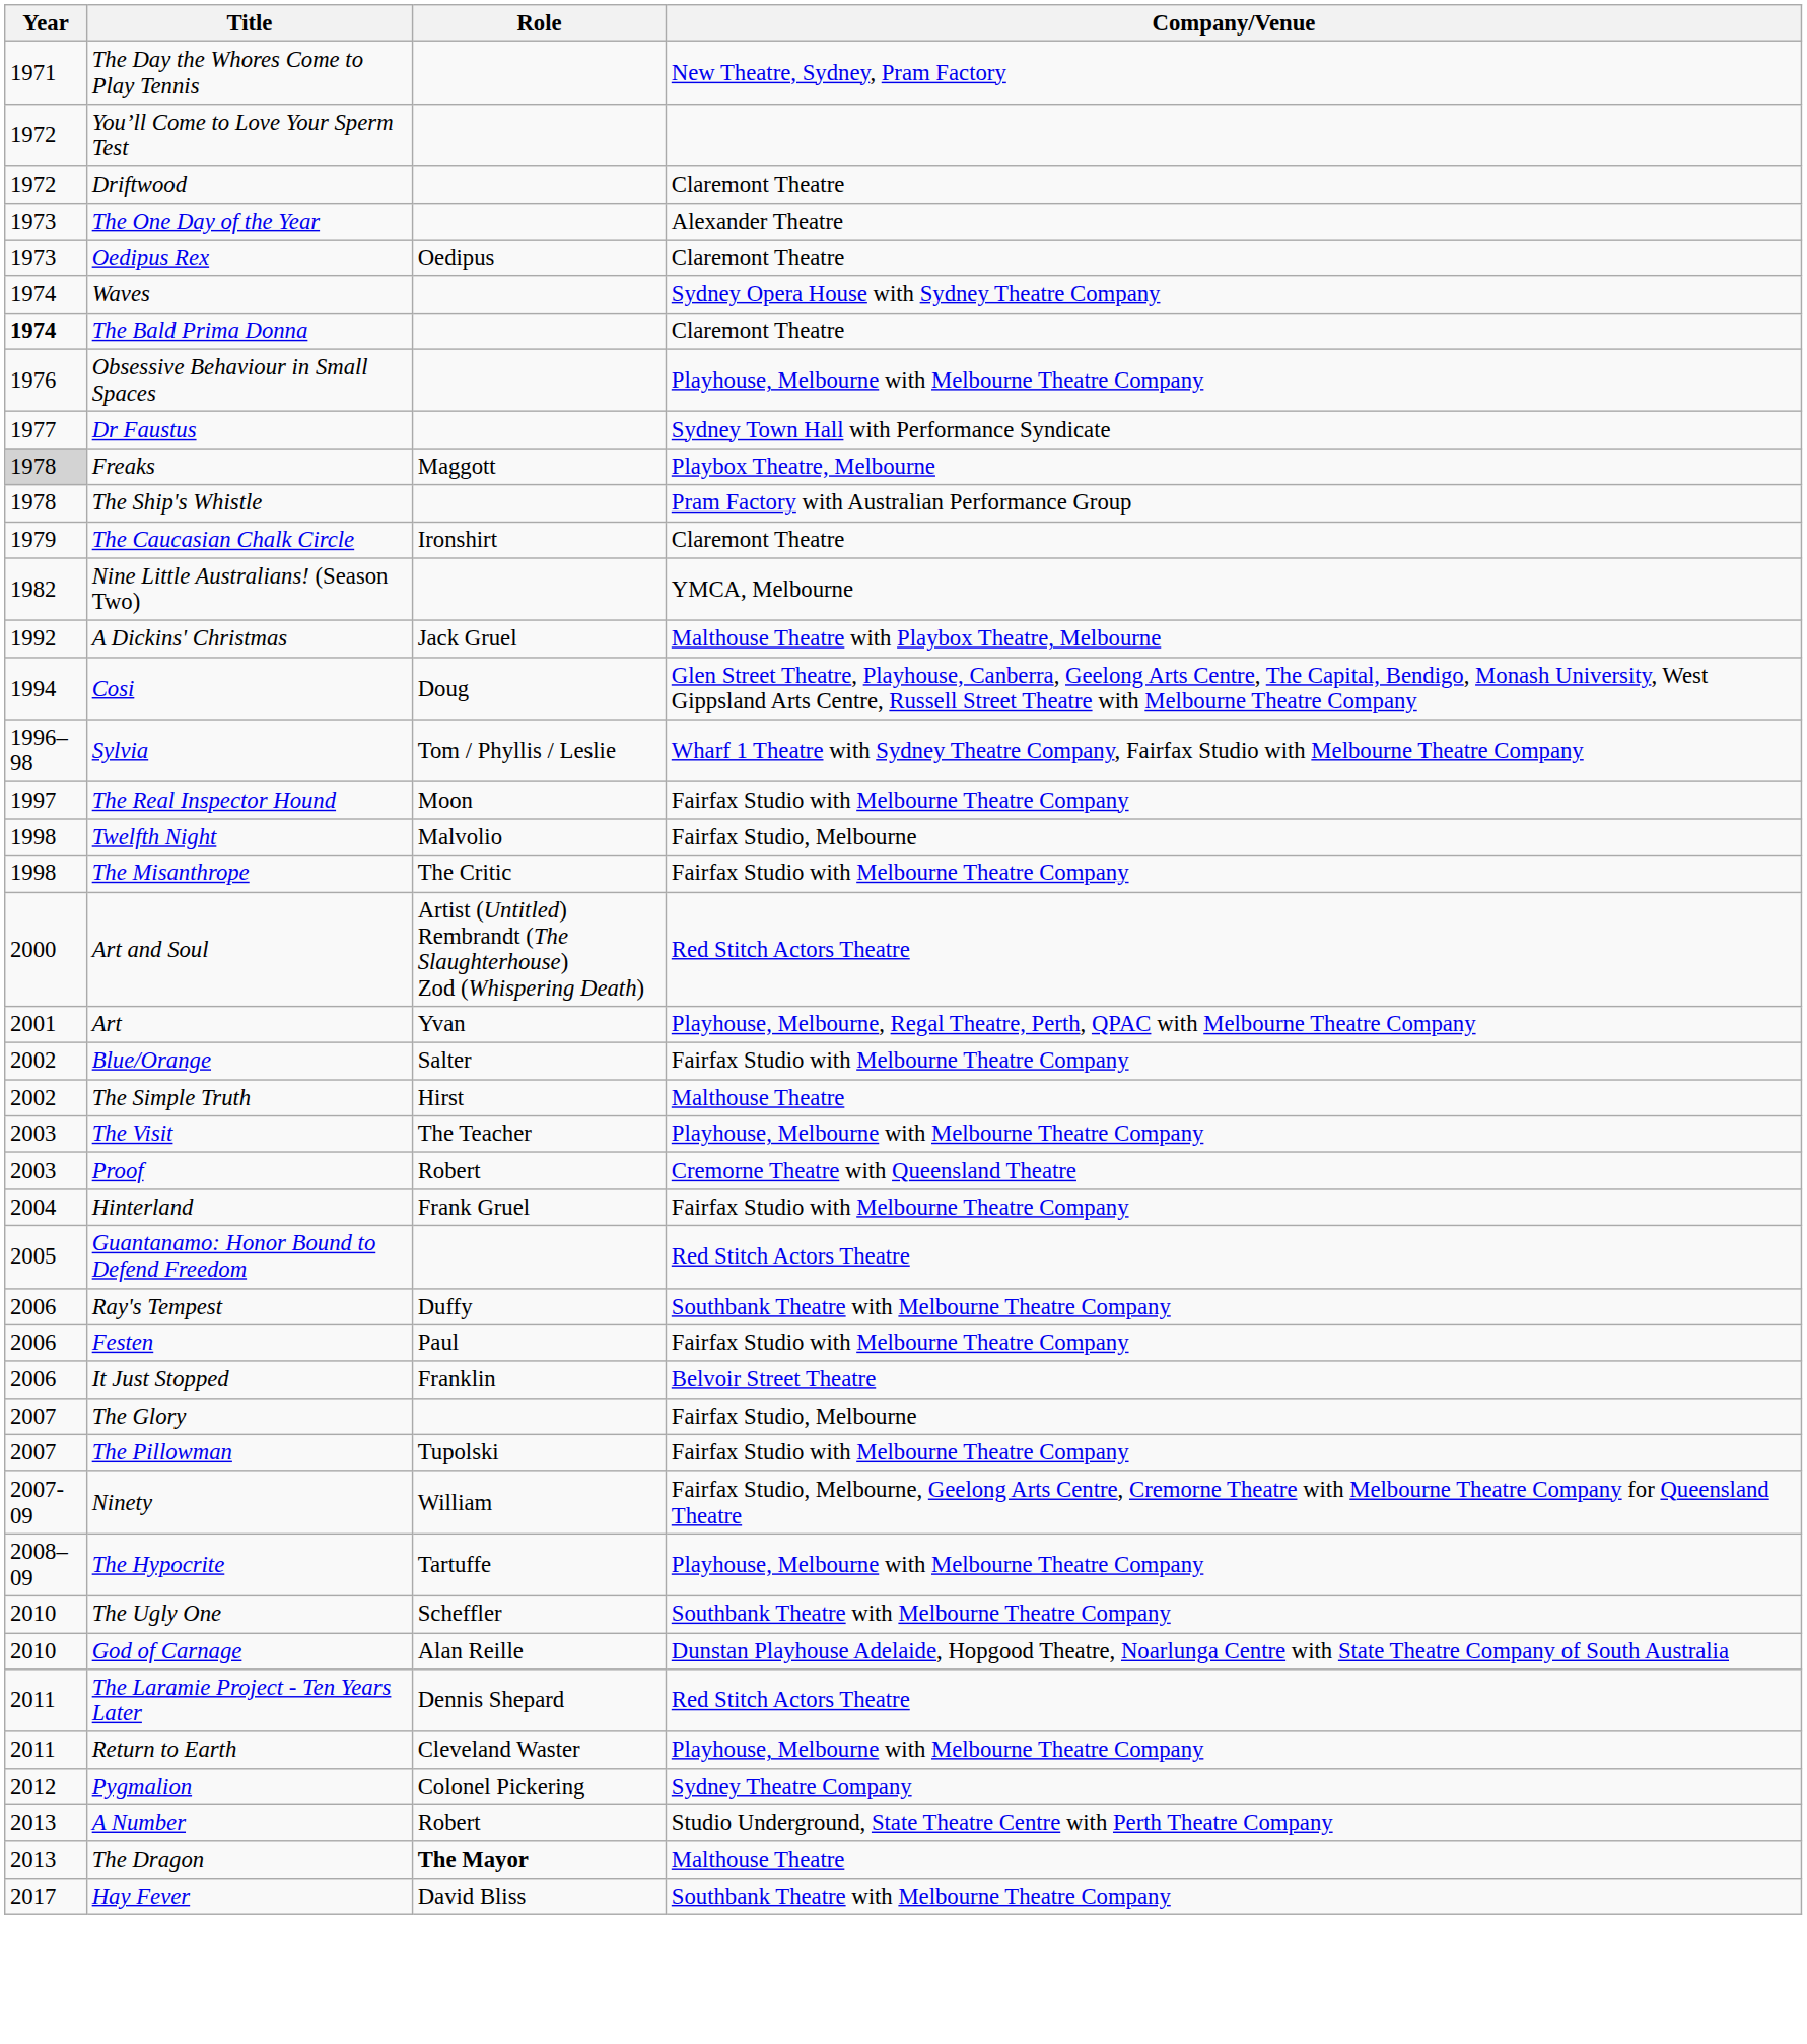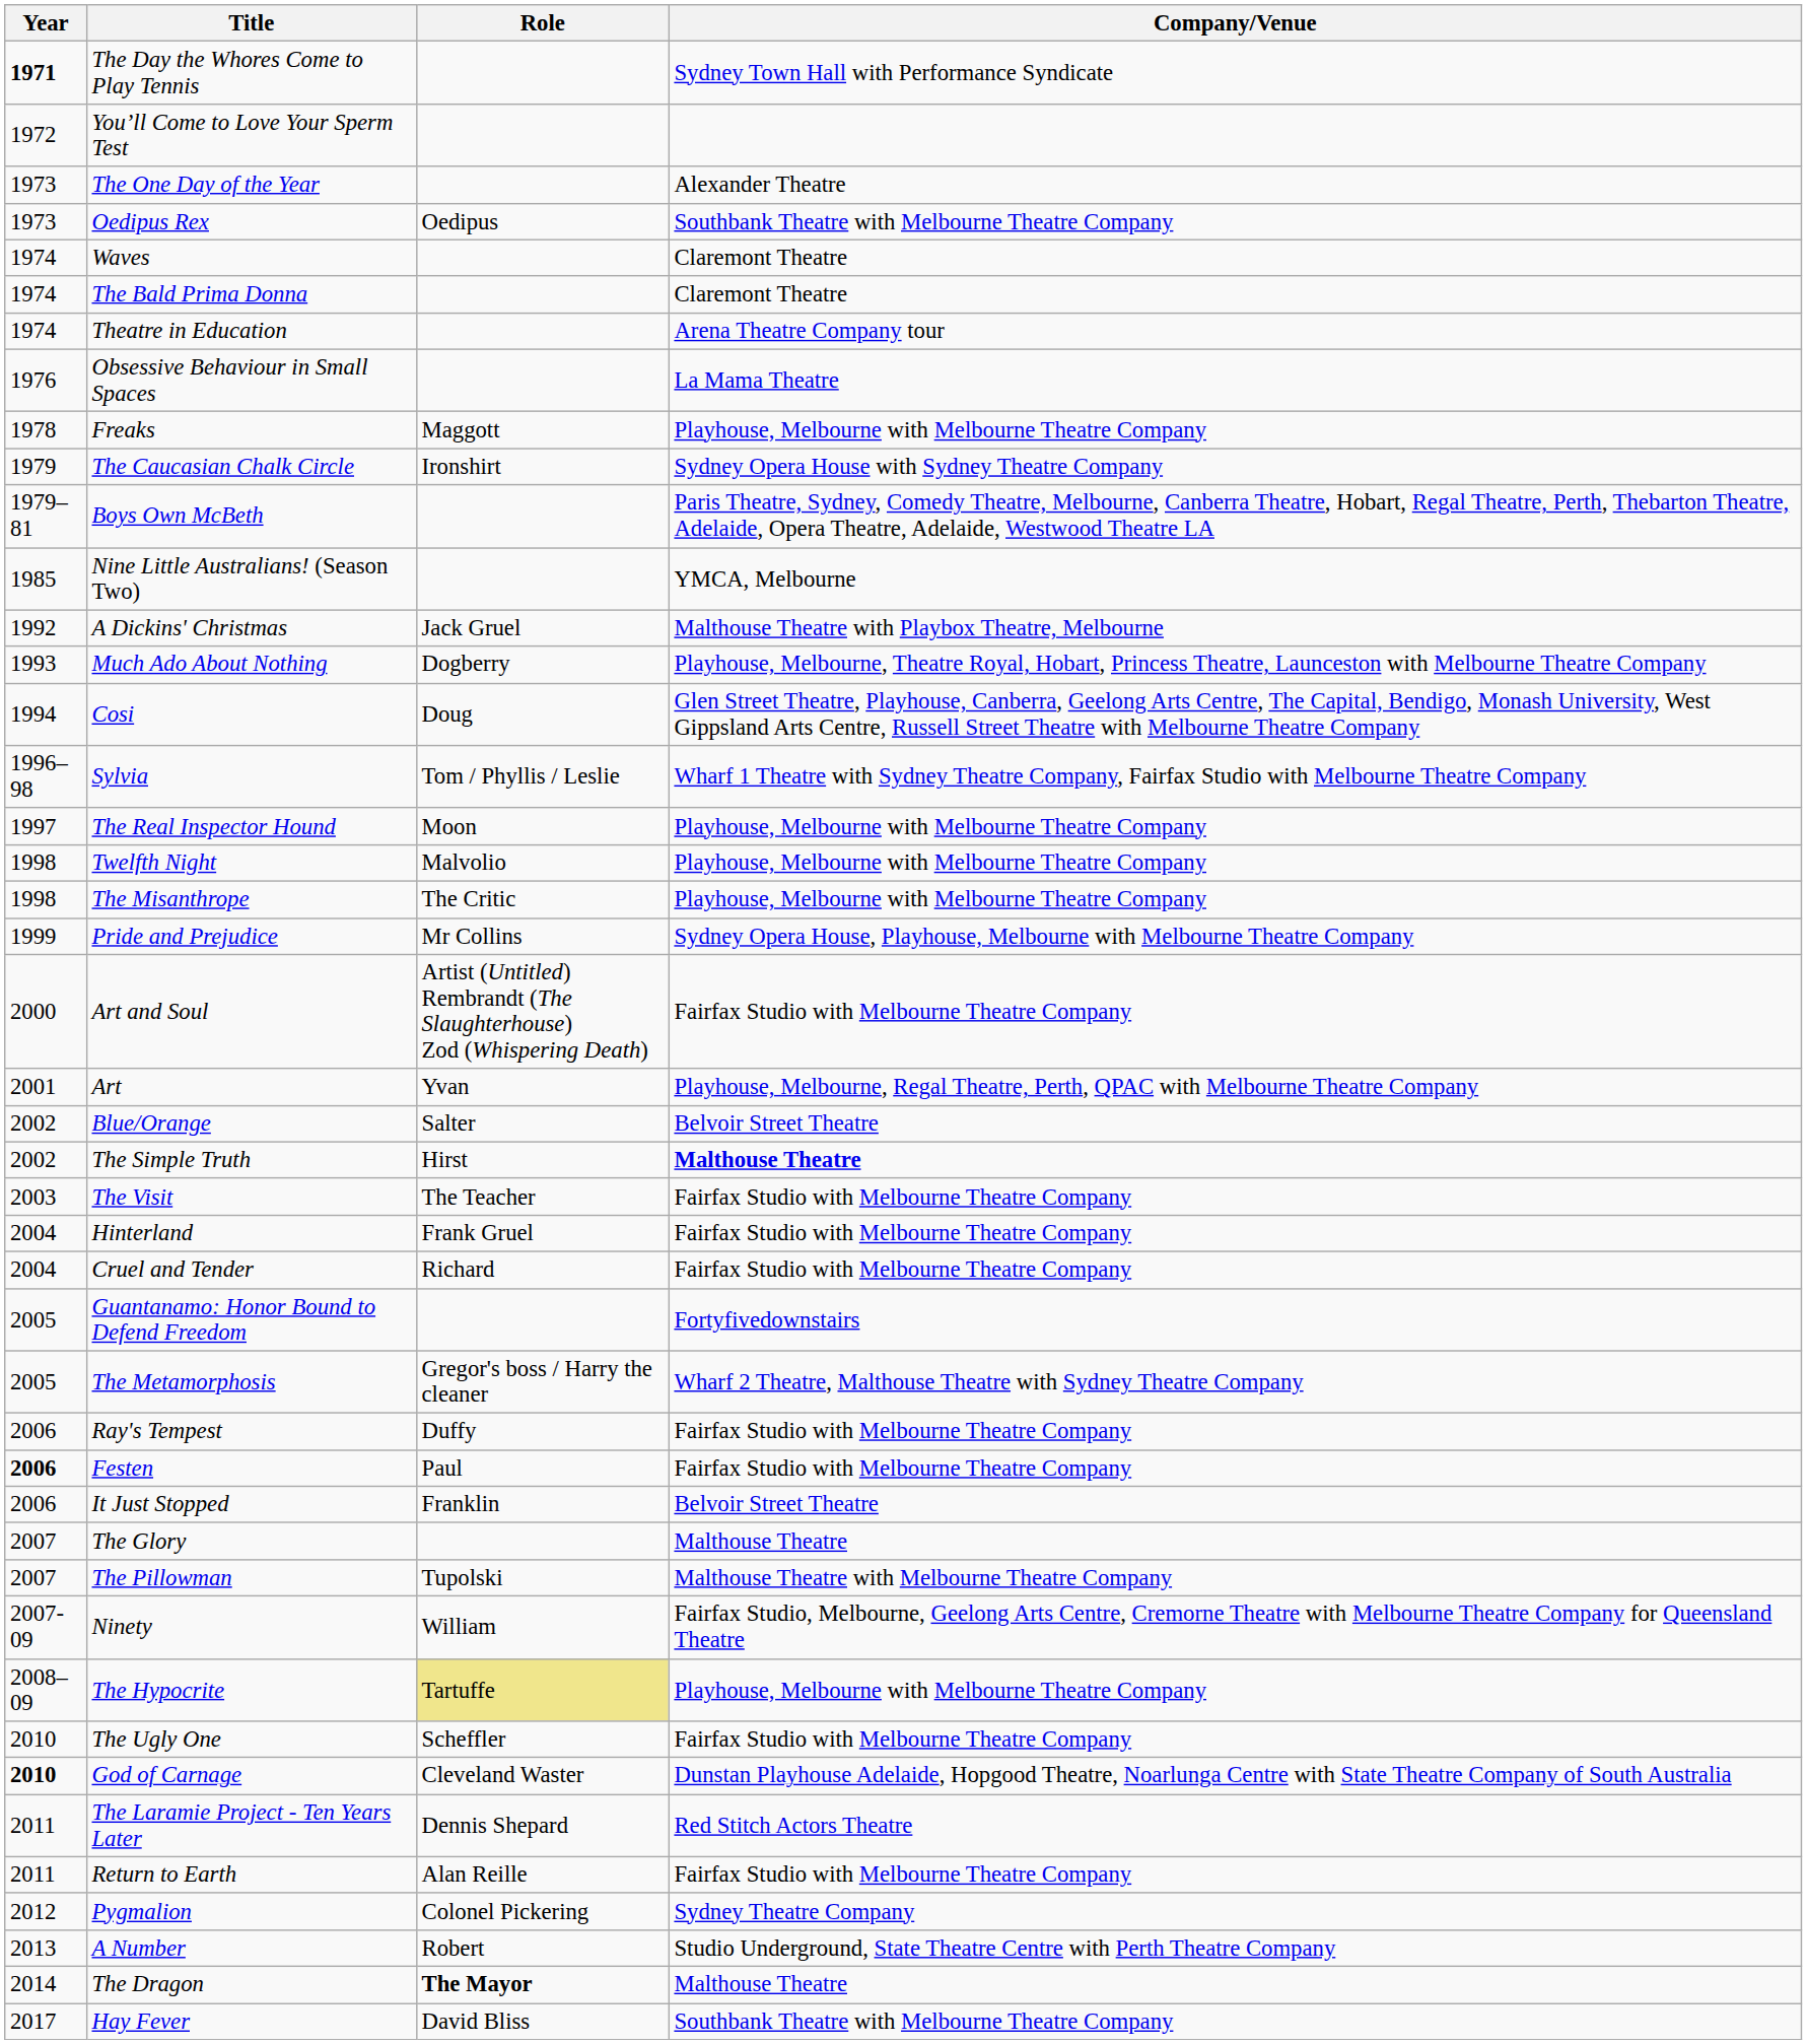The Day the Whores Come to Play Tennis | Year: normal -> bold
The Day the Whores Come to Play Tennis | Company/Venue: New Theatre, Sydney, Pram Factory -> Sydney Town Hall with Performance Syndicate
- row: 1972 | Driftwood | Claremont Theatre
Oedipus Rex | Company/Venue: Claremont Theatre -> Southbank Theatre with Melbourne Theatre Company
Waves | Company/Venue: Sydney Opera House with Sydney Theatre Company -> Claremont Theatre
The Bald Prima Donna | Year: bold -> normal
+ row: 1974 | Theatre in Education | Arena Theatre Company tour
Obsessive Behaviour in Small Spaces | Company/Venue: Playhouse, Melbourne with Melbourne Theatre Company -> La Mama Theatre
- row: 1977 | Dr Faustus | Sydney Town Hall with Performance Syndicate
Freaks | Year: lightgrey background -> no background
Freaks | Company/Venue: Playbox Theatre, Melbourne -> Playhouse, Melbourne with Melbourne Theatre Company
- row: 1978 | The Ship's Whistle | Pram Factory with Australian Performance Group
The Caucasian Chalk Circle | Company/Venue: Claremont Theatre -> Sydney Opera House with Sydney Theatre Company
+ row: 1979–81 | Boys Own McBeth | Paris Theatre, Sydney, Comedy Theatre, Melbourne, Canberra Theatre, Hobart, Regal Theatre, Perth, Thebarton Theatre, Adelaide, Opera Theatre, Adelaide, Westwood Theatre LA
Nine Little Australians! (Season Two) | Year: 1982 -> 1985
+ row: 1993 | Much Ado About Nothing | Dogberry | Playhouse, Melbourne, Theatre Royal, Hobart, Princess Theatre, Launceston with Melbourne Theatre Company
The Real Inspector Hound | Company/Venue: Fairfax Studio with Melbourne Theatre Company -> Playhouse, Melbourne with Melbourne Theatre Company
Twelfth Night | Company/Venue: Fairfax Studio, Melbourne -> Playhouse, Melbourne with Melbourne Theatre Company
The Misanthrope | Company/Venue: Fairfax Studio with Melbourne Theatre Company -> Playhouse, Melbourne with Melbourne Theatre Company
+ row: 1999 | Pride and Prejudice | Mr Collins | Sydney Opera House, Playhouse, Melbourne with Melbourne Theatre Company
Art and Soul | Company/Venue: Red Stitch Actors Theatre -> Fairfax Studio with Melbourne Theatre Company
Blue/Orange | Company/Venue: Fairfax Studio with Melbourne Theatre Company -> Belvoir Street Theatre
The Simple Truth | Company/Venue: normal -> bold
The Visit | Company/Venue: Playhouse, Melbourne with Melbourne Theatre Company -> Fairfax Studio with Melbourne Theatre Company
- row: 2003 | Proof | Robert | Cremorne Theatre with Queensland Theatre
+ row: 2004 | Cruel and Tender | Richard | Fairfax Studio with Melbourne Theatre Company
Guantanamo: Honor Bound to Defend Freedom | Company/Venue: Red Stitch Actors Theatre -> Fortyfivedownstairs
+ row: 2005 | The Metamorphosis | Gregor's boss / Harry the cleaner | Wharf 2 Theatre, Malthouse Theatre with Sydney Theatre Company
Ray's Tempest | Company/Venue: Southbank Theatre with Melbourne Theatre Company -> Fairfax Studio with Melbourne Theatre Company
Festen | Year: normal -> bold
The Glory | Company/Venue: Fairfax Studio, Melbourne -> Malthouse Theatre
The Pillowman | Company/Venue: Fairfax Studio with Melbourne Theatre Company -> Malthouse Theatre with Melbourne Theatre Company
The Hypocrite | Role: no background -> khaki background
The Ugly One | Company/Venue: Southbank Theatre with Melbourne Theatre Company -> Fairfax Studio with Melbourne Theatre Company
God of Carnage | Year: normal -> bold
God of Carnage | Role: Alan Reille -> Cleveland Waster
Return to Earth | Role: Cleveland Waster -> Alan Reille
Return to Earth | Company/Venue: Playhouse, Melbourne with Melbourne Theatre Company -> Fairfax Studio with Melbourne Theatre Company
The Dragon | Year: 2013 -> 2014
